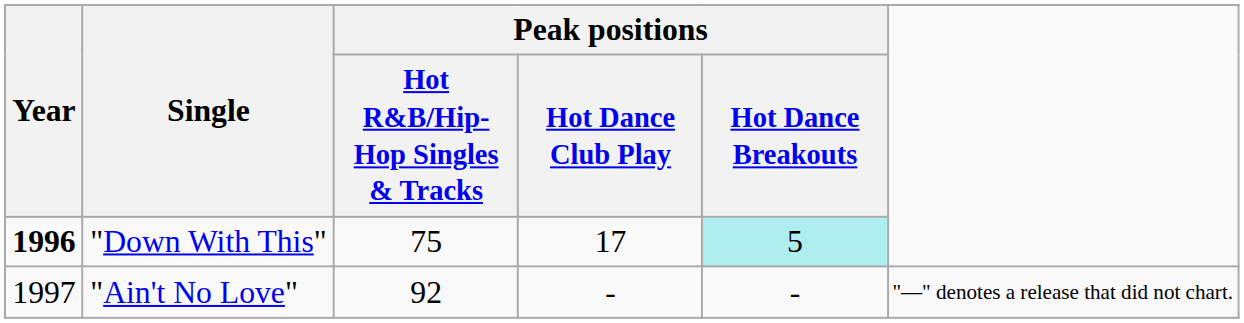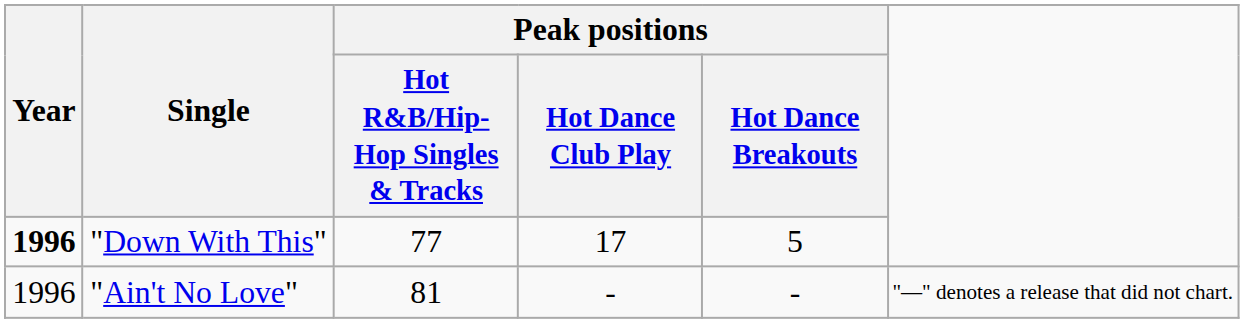"Down With This" | Peak positions / Hot R&B/Hip-Hop Singles & Tracks: 75 -> 77
"Down With This" | Peak positions / Hot Dance Breakouts: paleturquoise background -> no background
"Ain't No Love" | Year: 1997 -> 1996
"Ain't No Love" | Peak positions / Hot R&B/Hip-Hop Singles & Tracks: 92 -> 81
